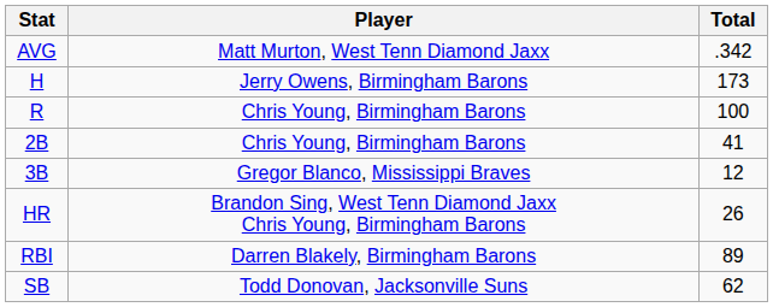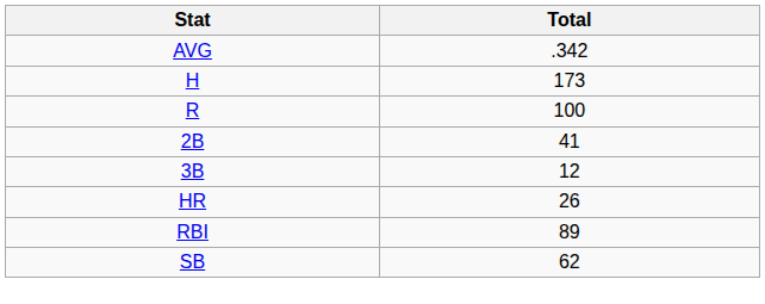- column: Player | Matt Murton, West Tenn Diamond Jaxx | Jerry Owens, Birmingham Barons | Chris Young, Birmingham Barons | Chris Young, Birmingham Barons | Gregor Blanco, Mississippi Braves | Brandon Sing, West Tenn Diamond Jaxx Chris Young, Birmingham Barons | Darren Blakely, Birmingham Barons | Todd Donovan, Jacksonville Suns
